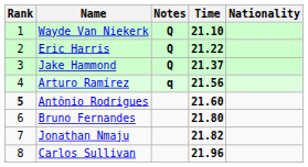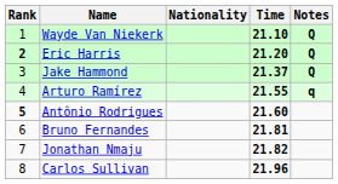columns swapped: Nationality <-> Notes
Eric Harris | Rank: normal -> bold
Eric Harris | Time: 21.22 -> 21.20
Arturo Ramírez | Time: 21.56 -> 21.55
Bruno Fernandes | Time: 21.80 -> 21.81
